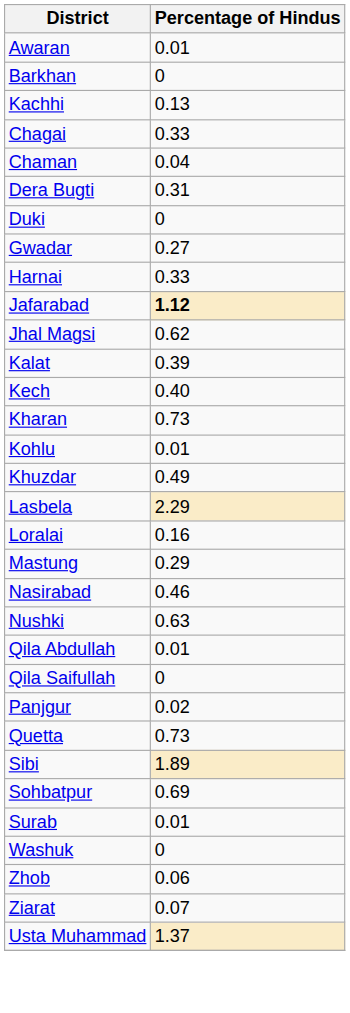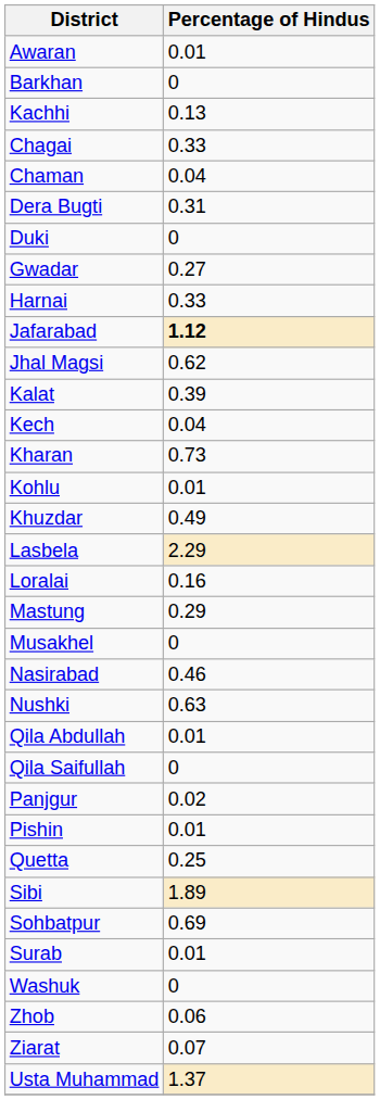Kech | Percentage of Hindus: 0.40 -> 0.04
+ row: Musakhel | 0
+ row: Pishin | 0.01
Quetta | Percentage of Hindus: 0.73 -> 0.25
